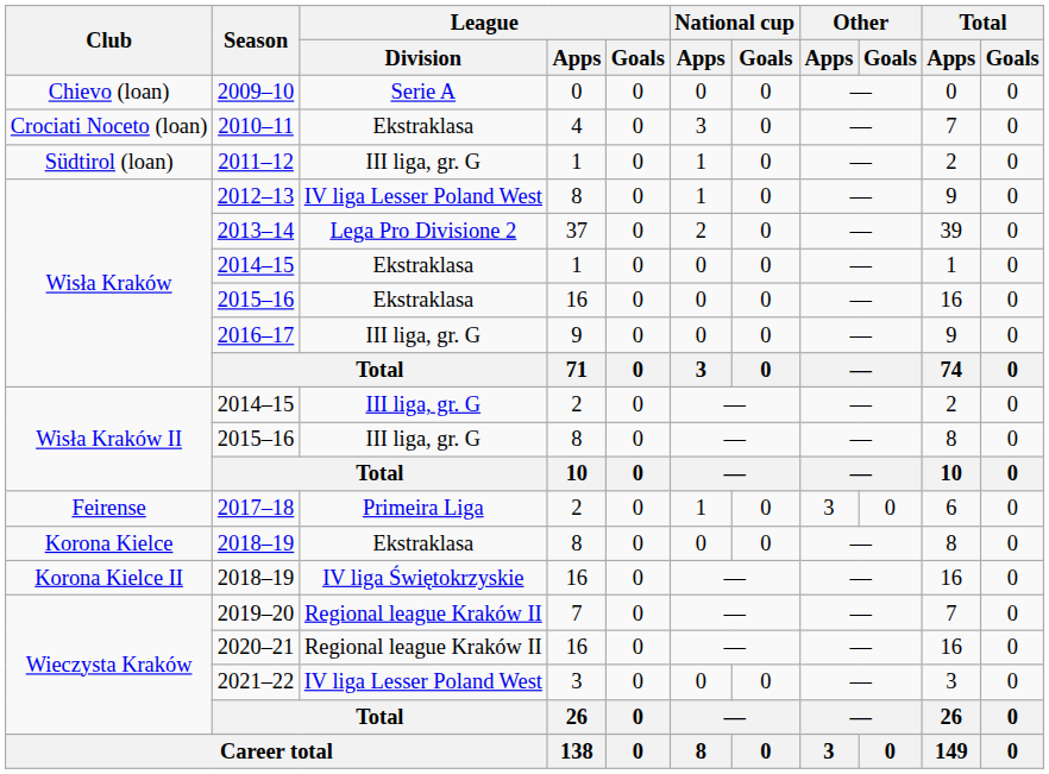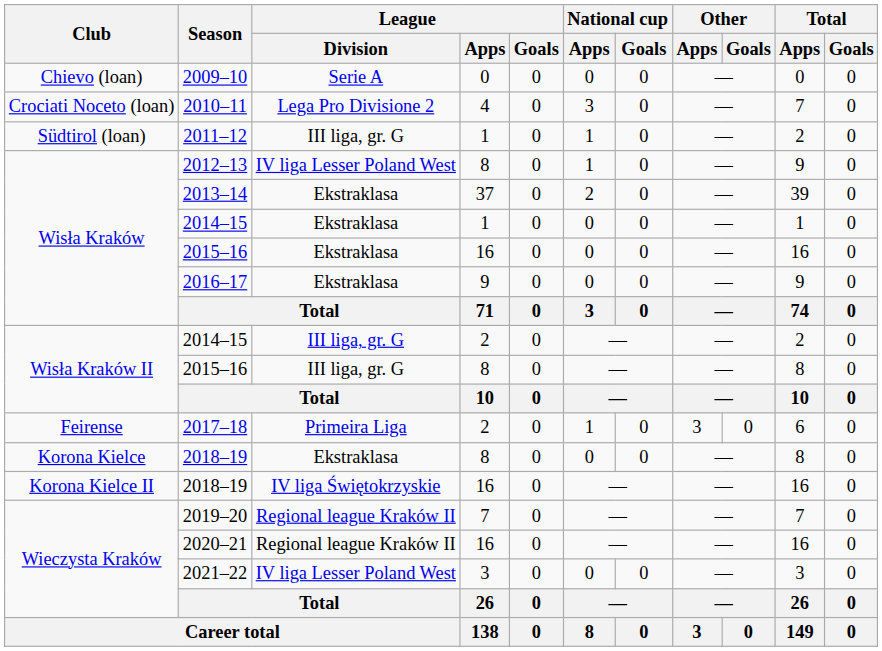2010–11 | League / Division: Ekstraklasa -> Lega Pro Divisione 2
2013–14 | League / Division: Lega Pro Divisione 2 -> Ekstraklasa
2016–17 | League / Division: III liga, gr. G -> Ekstraklasa
